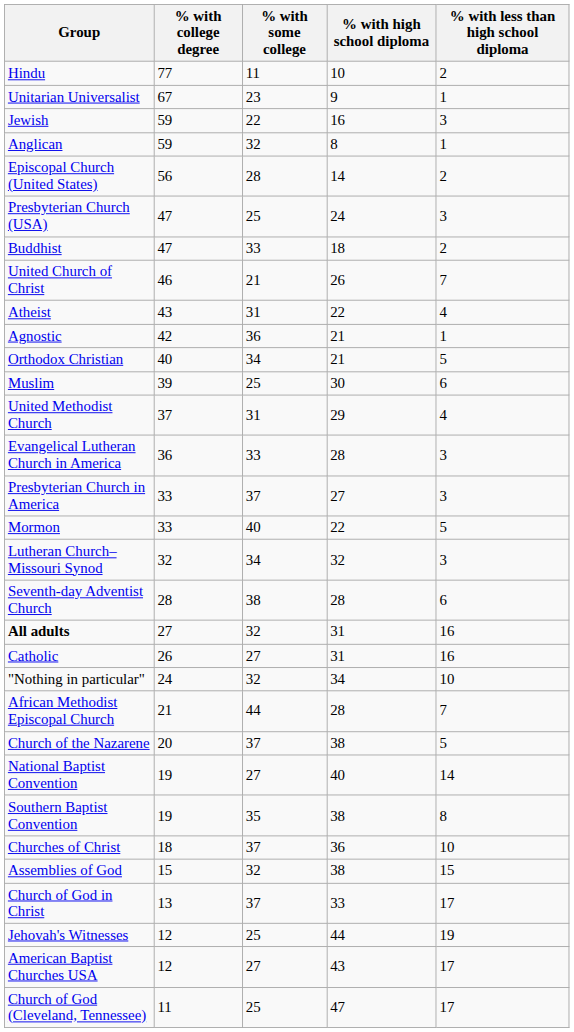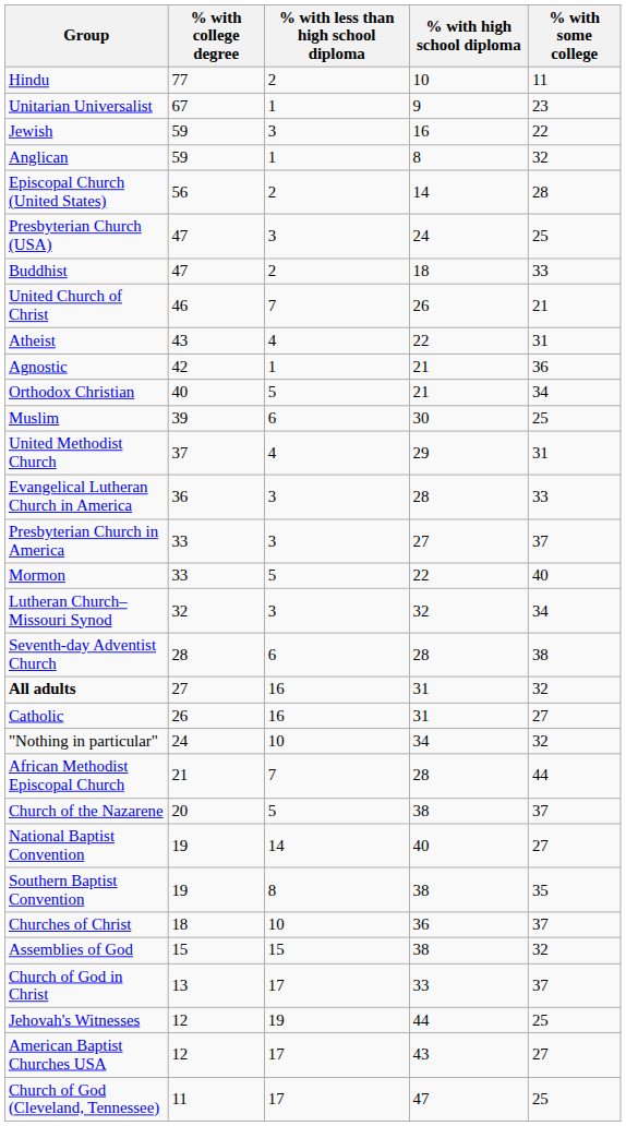columns swapped: % with some college <-> % with less than high school diploma
